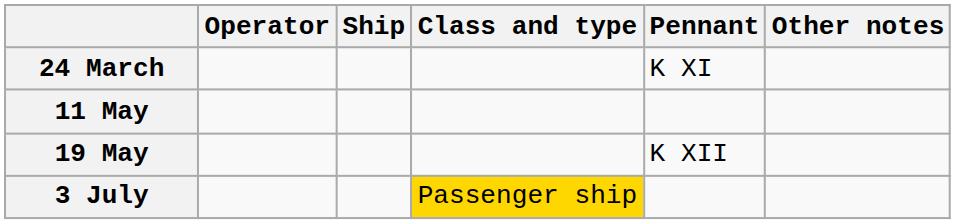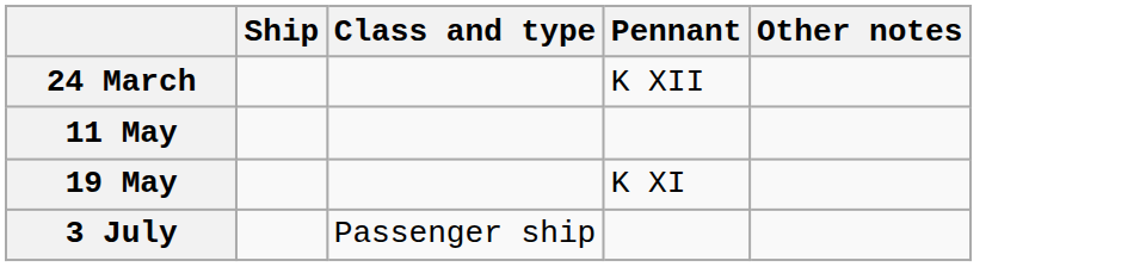- column: Operator
24 March | Pennant: K XI -> K XII
19 May | Pennant: K XII -> K XI
3 July | Class and type: gold background -> no background
